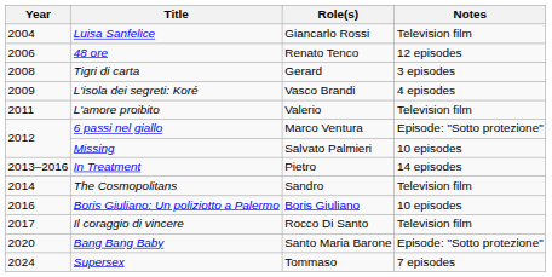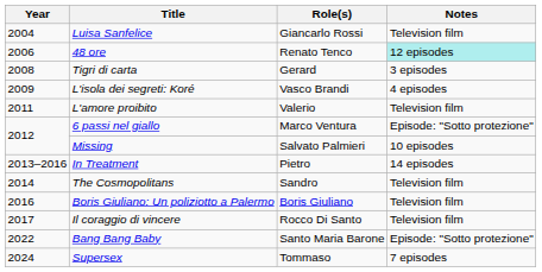48 ore | Notes: no background -> paleturquoise background
Boris Giuliano: Un poliziotto a Palermo | Notes: 10 episodes -> Television film
Bang Bang Baby | Year: 2020 -> 2022
